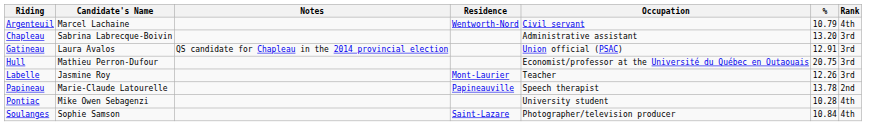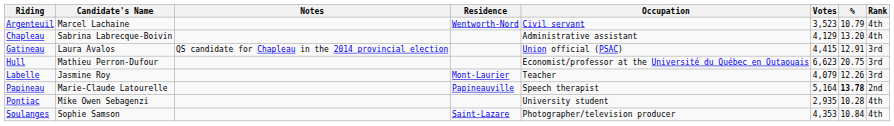+ column: Votes | 3,523 | 4,129 | 4,415 | 6,623 | 4,079 | 5,164 | 2,935 | 4,353
Chapleau | Rank: 3rd -> 4th
Papineau | %: normal -> bold
